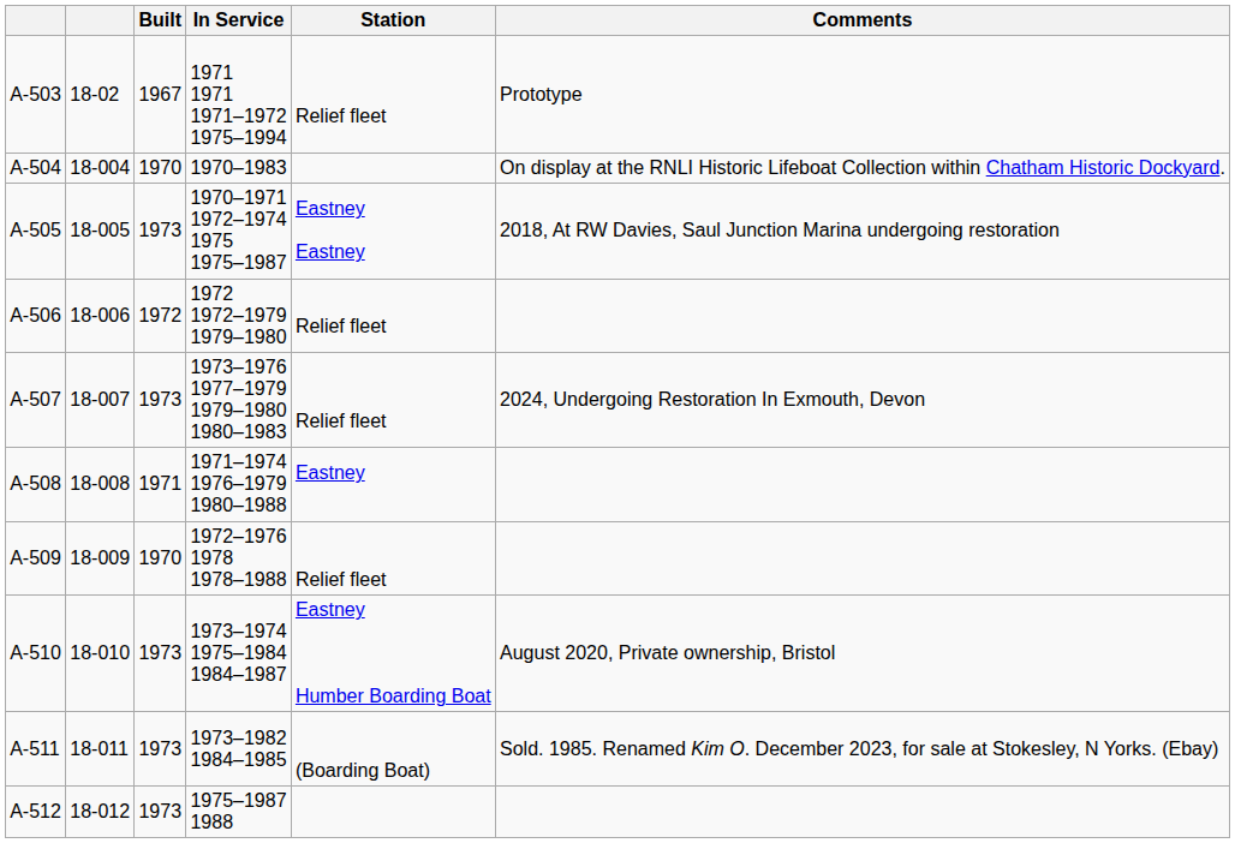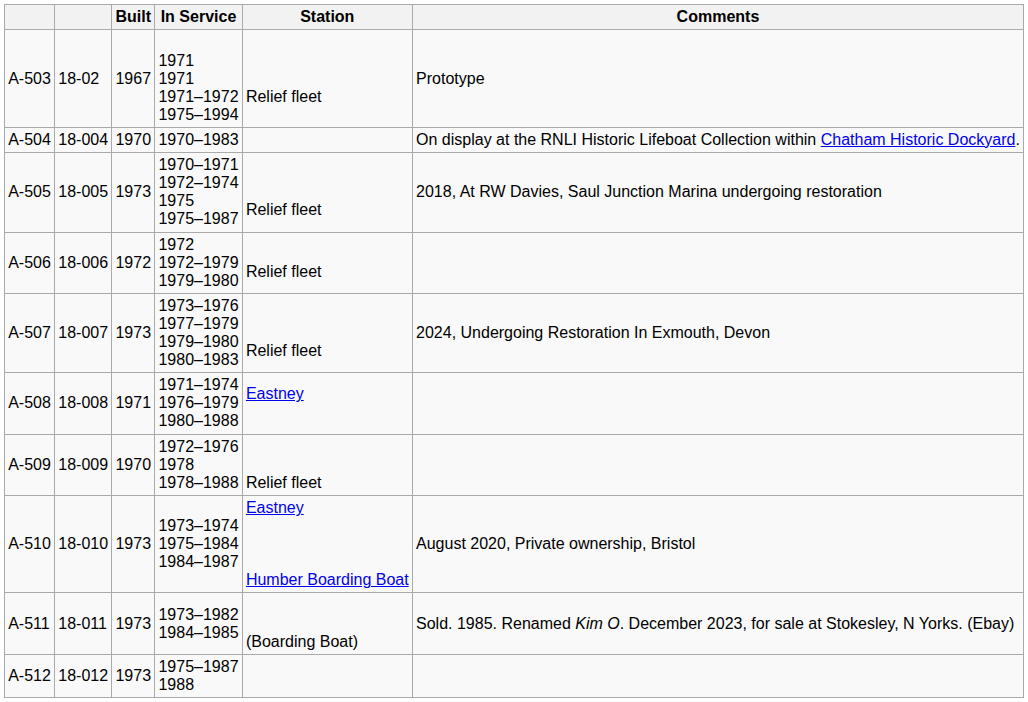A-505 | Station: Eastney Eastney -> Relief fleet
